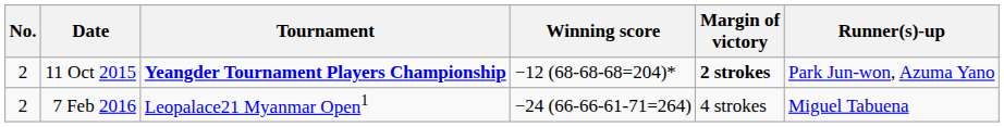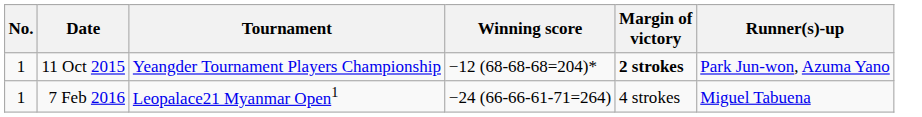11 Oct 2015 | No.: 2 -> 1
11 Oct 2015 | Tournament: bold -> normal
7 Feb 2016 | No.: 2 -> 1
